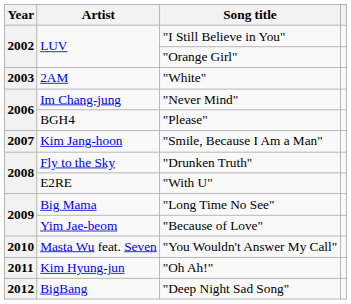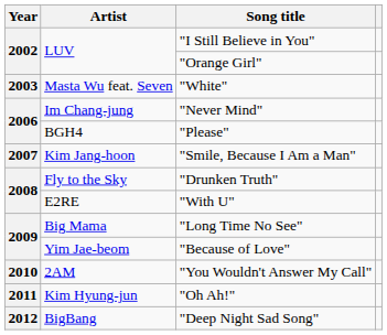"White" | Artist: 2AM -> Masta Wu feat. Seven
"You Wouldn't Answer My Call" | Artist: Masta Wu feat. Seven -> 2AM
